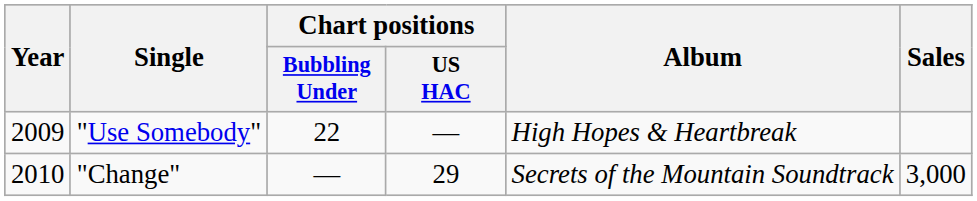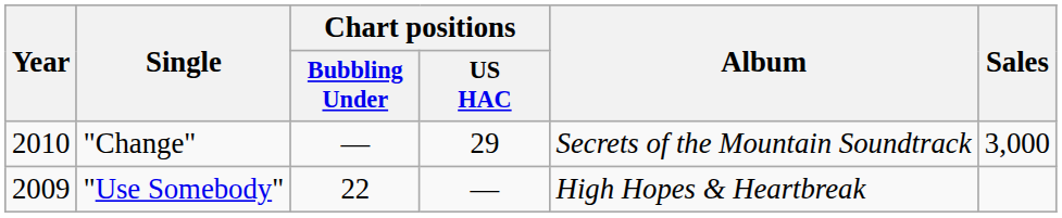rows swapped: "Use Somebody" <-> "Change"
